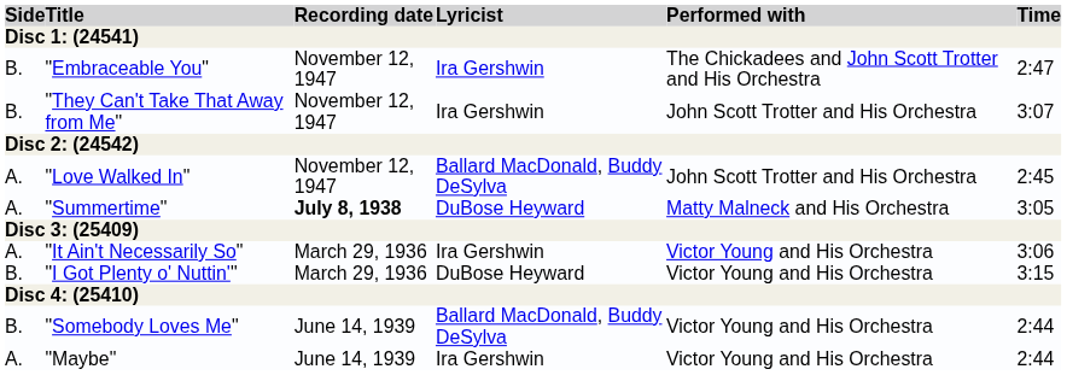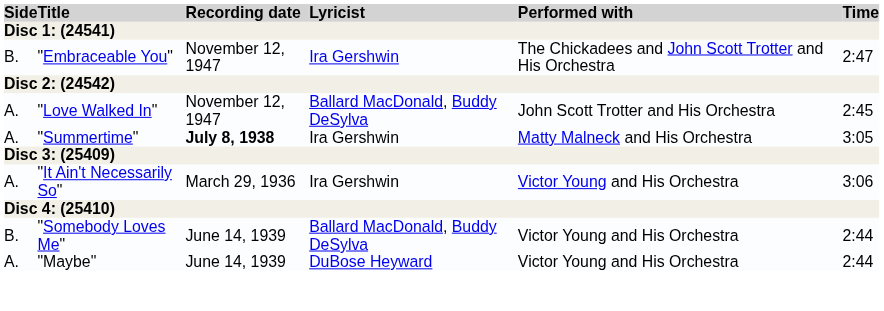- row: B. | "They Can't Take That Away from Me" | November 12, 1947 | Ira Gershwin | John Scott Trotter and His Orchestra | 3:07
"Summertime" | Lyricist: DuBose Heyward -> Ira Gershwin
- row: B. | "I Got Plenty o' Nuttin'" | March 29, 1936 | DuBose Heyward | Victor Young and His Orchestra | 3:15
"Maybe" | Lyricist: Ira Gershwin -> DuBose Heyward
